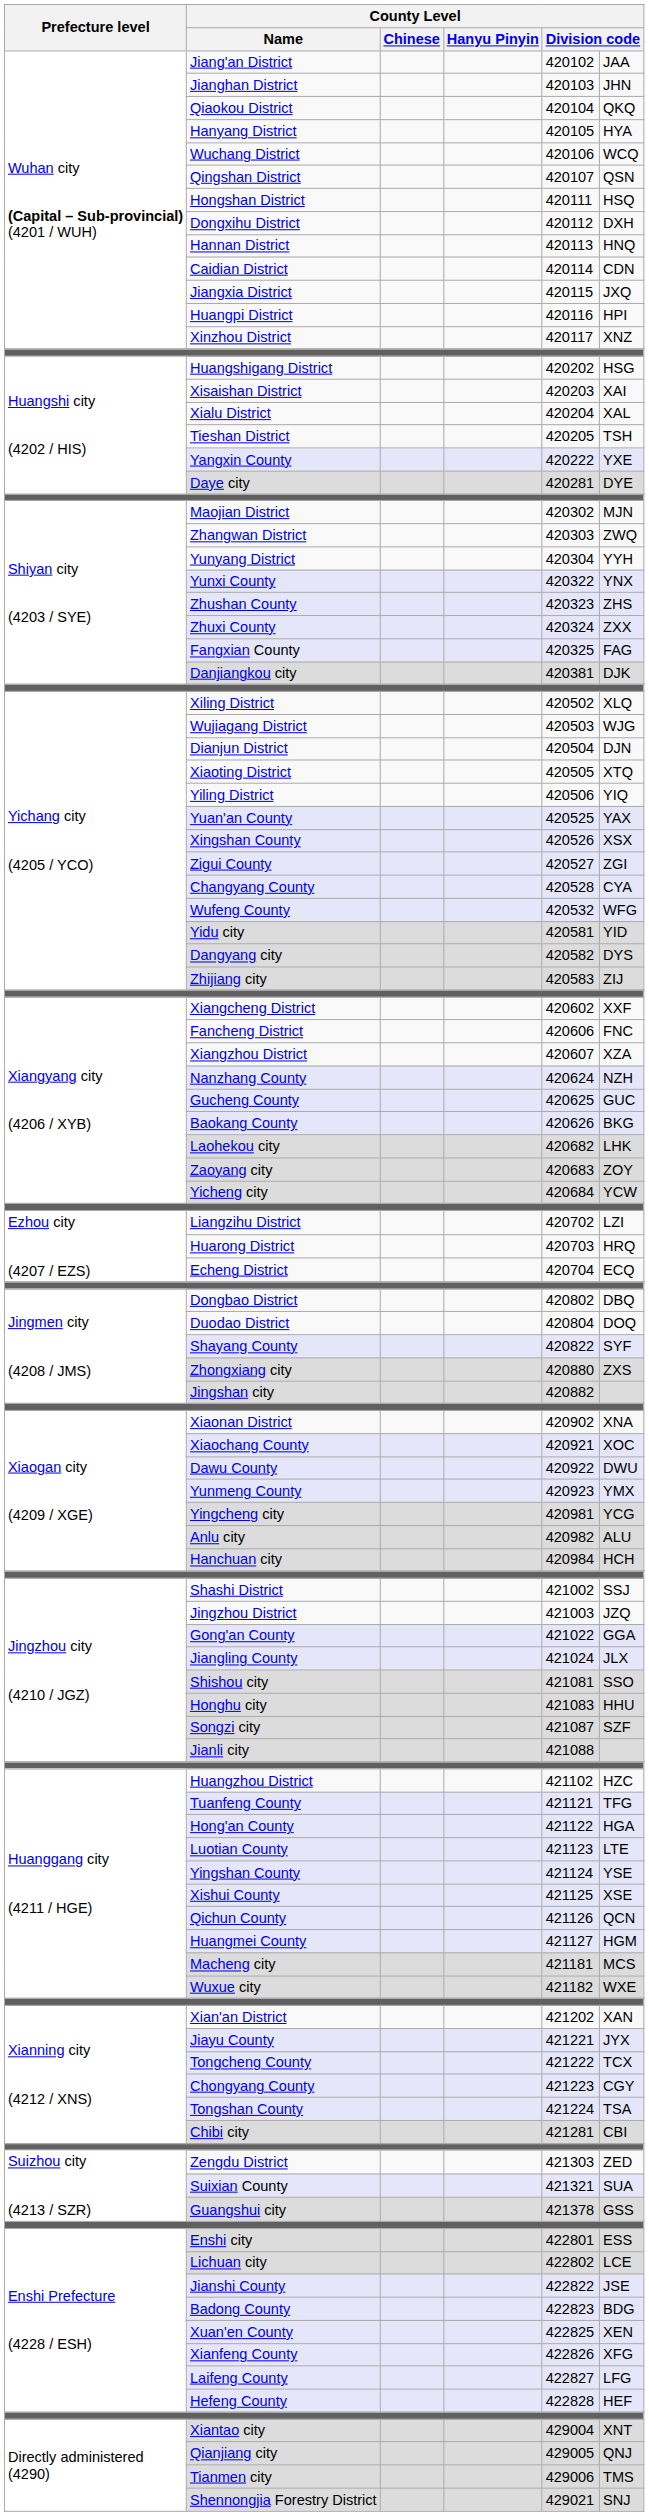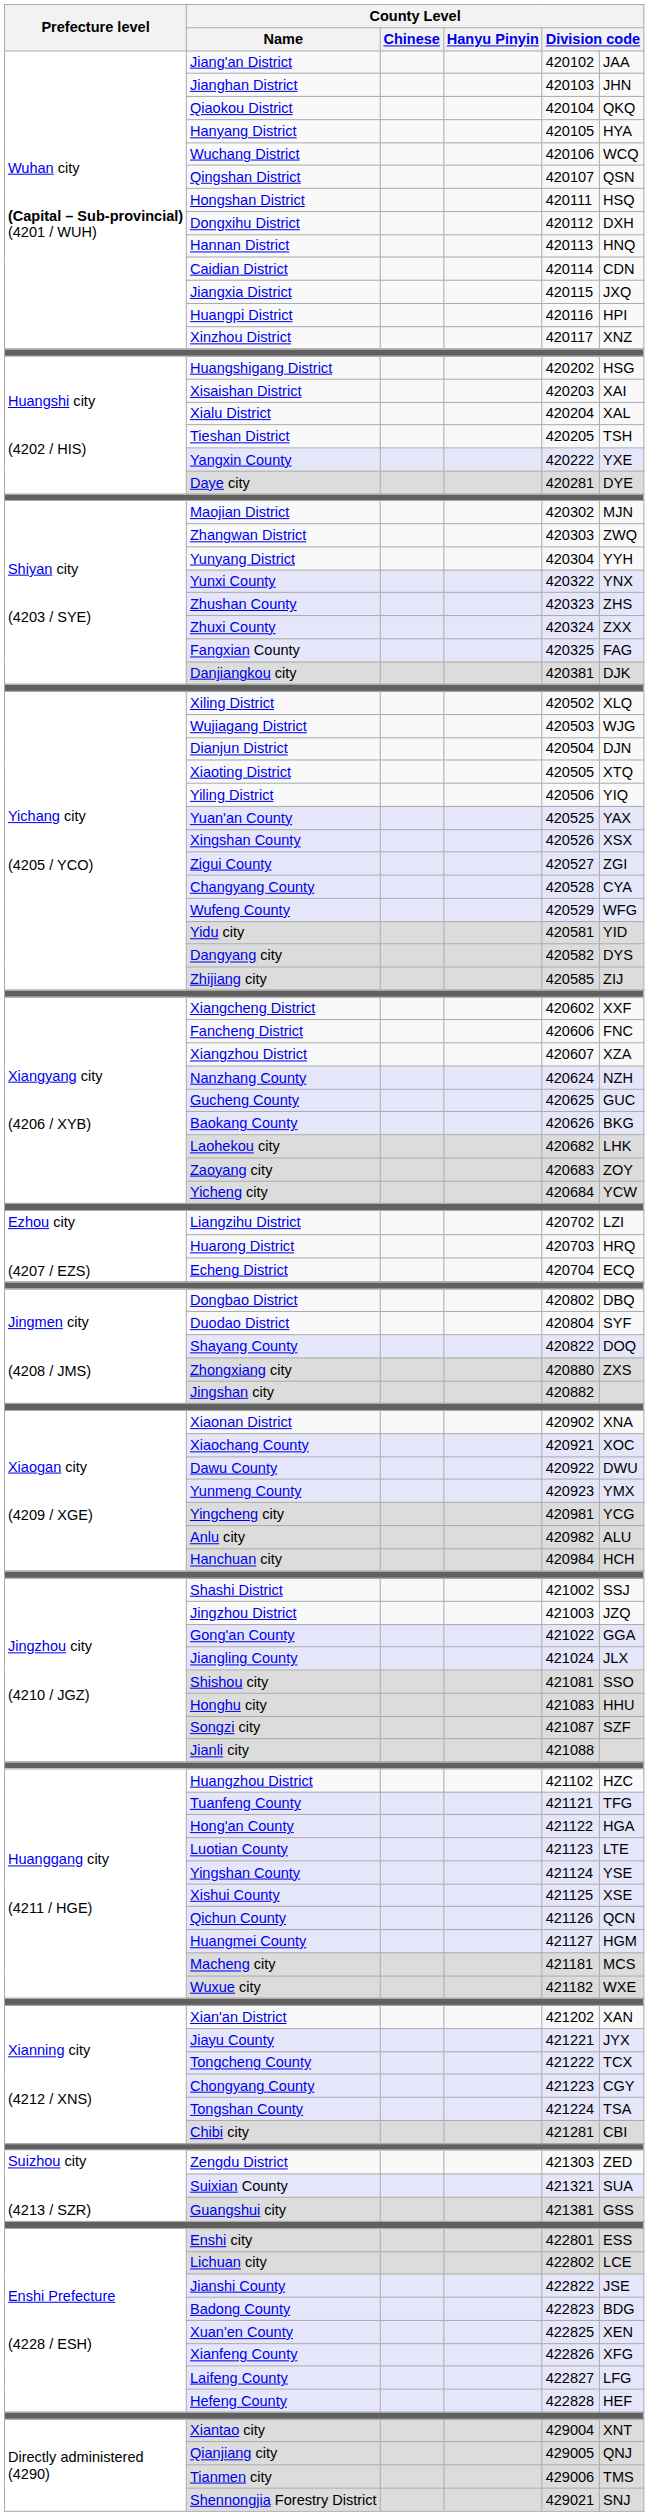Wufeng County | column 5: 420532 -> 420529
Zhijiang city | column 5: 420583 -> 420585
Duodao District | column 6: DOQ -> SYF
Shayang County | column 6: SYF -> DOQ
Guangshui city | column 5: 421378 -> 421381
